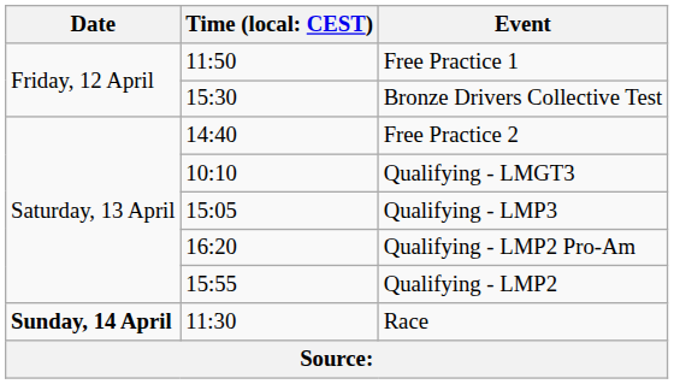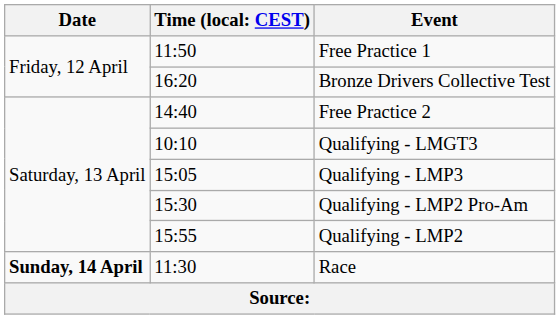Bronze Drivers Collective Test | column 2: 15:30 -> 16:20
Qualifying - LMP2 Pro-Am | column 2: 16:20 -> 15:30
